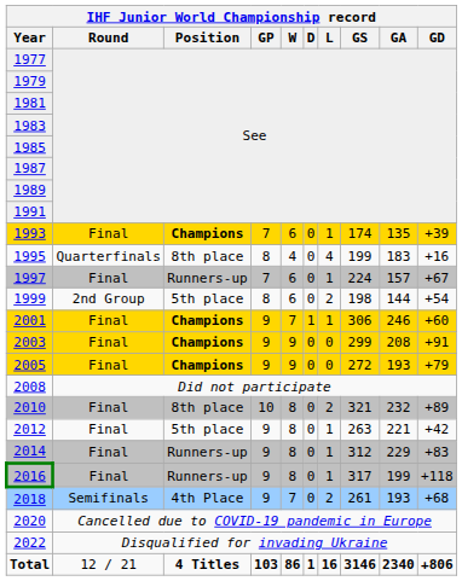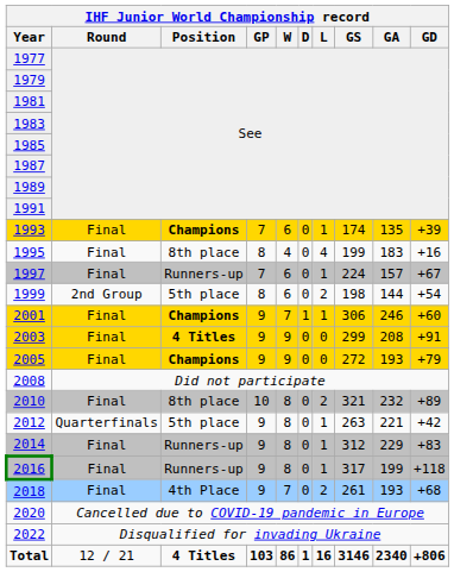1995 | IHF Junior World Championship record / Round: Quarterfinals -> Final
2003 | IHF Junior World Championship record / Position: Champions -> 4 Titles
2012 | IHF Junior World Championship record / Round: Final -> Quarterfinals
2018 | IHF Junior World Championship record / Round: Semifinals -> Final
